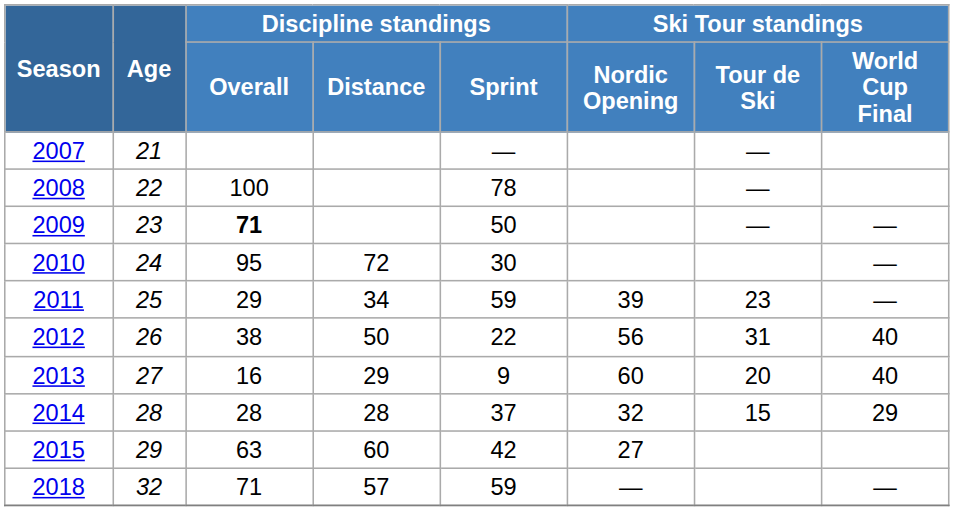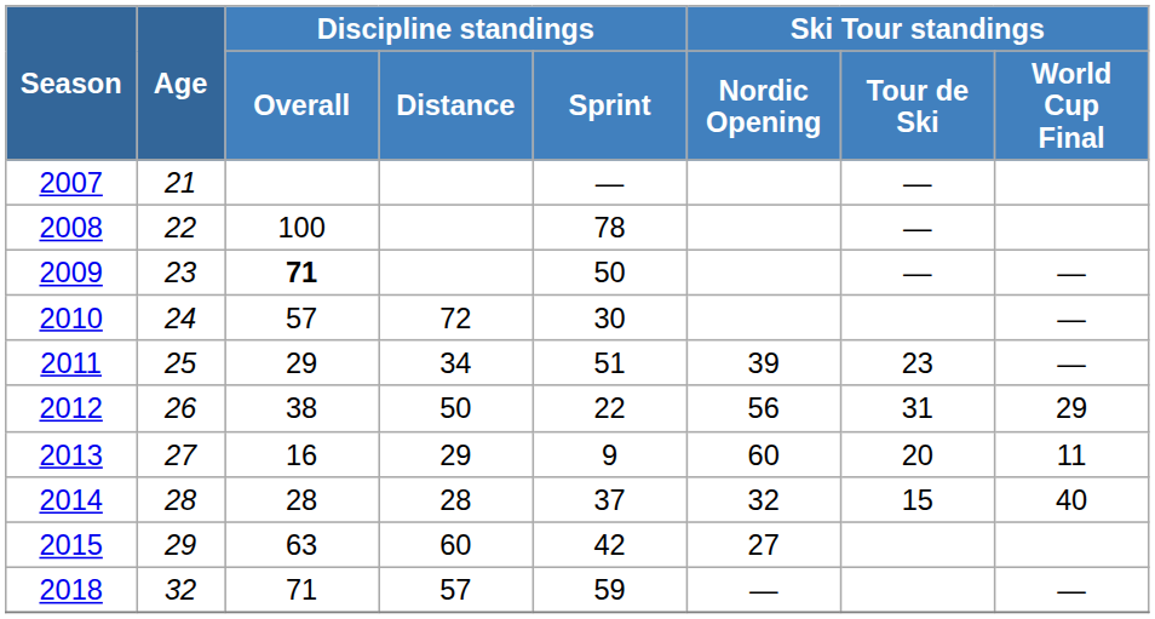2010 | Discipline standings / Overall: 95 -> 57
2011 | Discipline standings / Sprint: 59 -> 51
2012 | Ski Tour standings / World Cup Final: 40 -> 29
2013 | Ski Tour standings / World Cup Final: 40 -> 11
2014 | Ski Tour standings / World Cup Final: 29 -> 40
